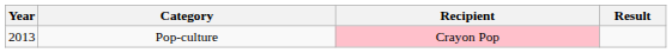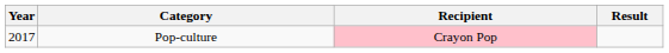Pop-culture | Year: 2013 -> 2017
